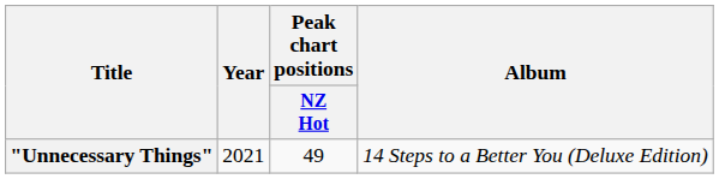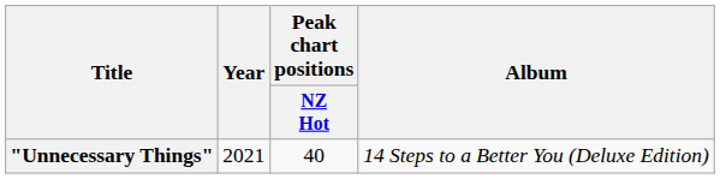"Unnecessary Things" | Peak chart positions / NZ Hot: 49 -> 40
